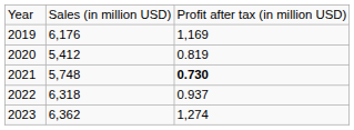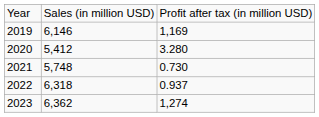2019 | column 2: 6,176 -> 6,146
2020 | column 3: 0.819 -> 3.280
2021 | column 3: bold -> normal
